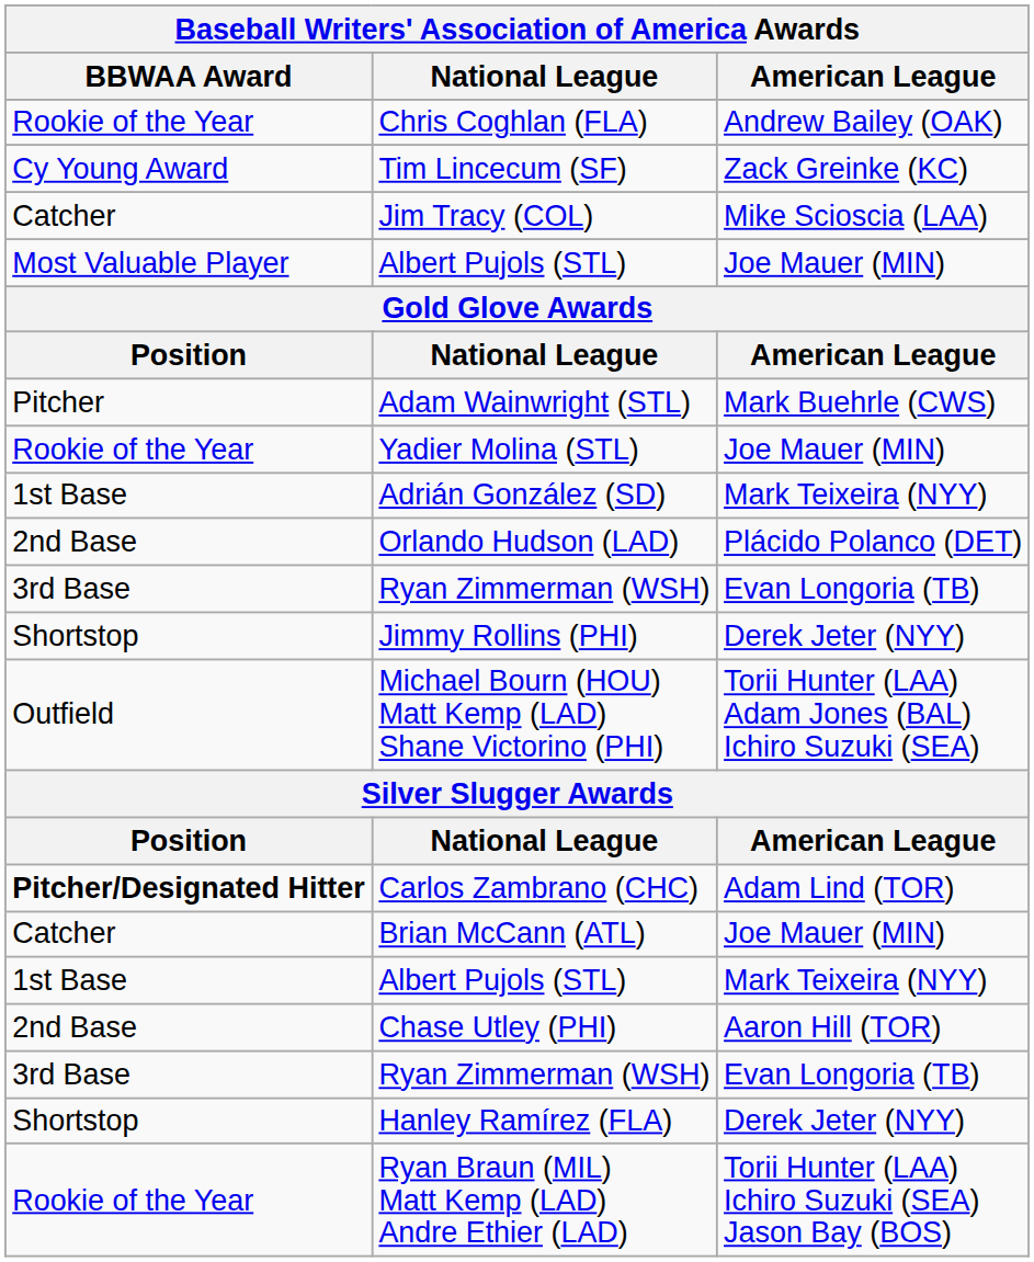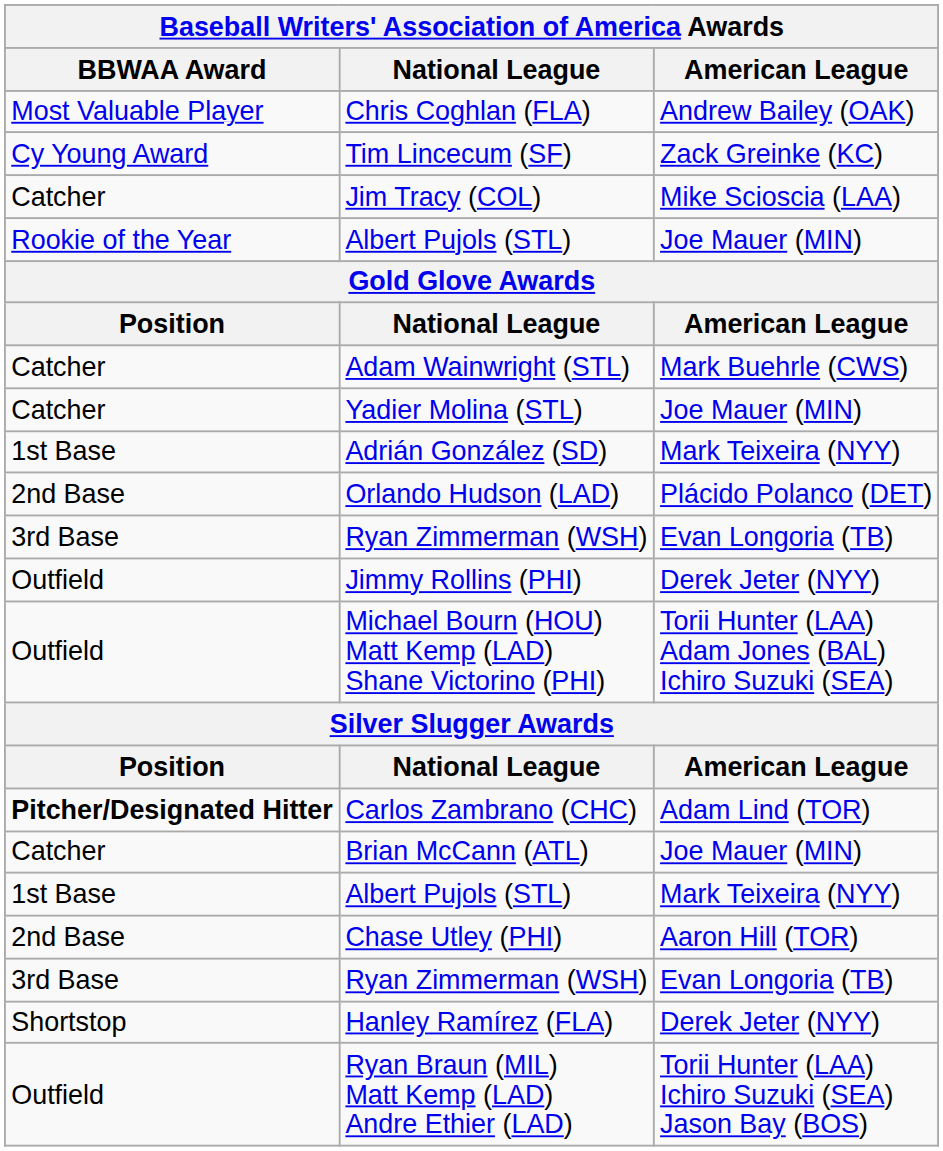Chris Coghlan (FLA) | BBWAA Award: Rookie of the Year -> Most Valuable Player
Albert Pujols (STL) / Joe Mauer (MIN) | BBWAA Award: Most Valuable Player -> Rookie of the Year
Adam Wainwright (STL) | BBWAA Award: Pitcher -> Catcher
Yadier Molina (STL) | BBWAA Award: Rookie of the Year -> Catcher
Jimmy Rollins (PHI) | BBWAA Award: Shortstop -> Outfield
Ryan Braun (MIL) Matt Kemp (LAD) Andre Ethier (LAD) | BBWAA Award: Rookie of the Year -> Outfield
